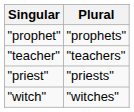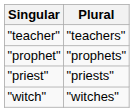rows swapped: "teacher" <-> "prophet"
